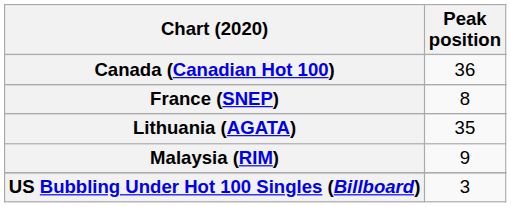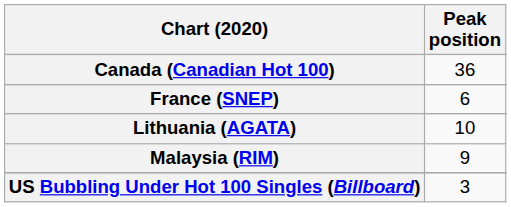France (SNEP) | Peak position: 8 -> 6
Lithuania (AGATA) | Peak position: 35 -> 10
